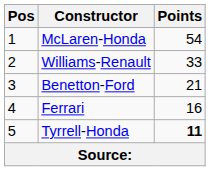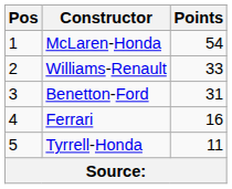Benetton-Ford | Points: 21 -> 31
Tyrrell-Honda | Points: bold -> normal
